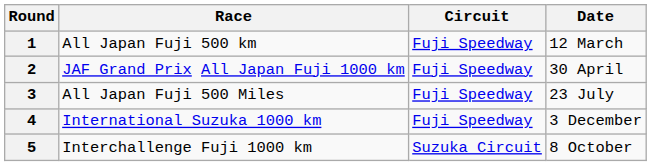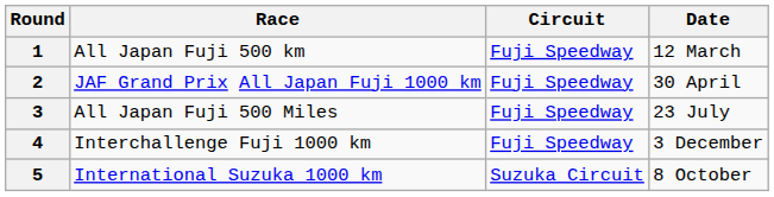4 | Race: International Suzuka 1000 km -> Interchallenge Fuji 1000 km
5 | Race: Interchallenge Fuji 1000 km -> International Suzuka 1000 km
